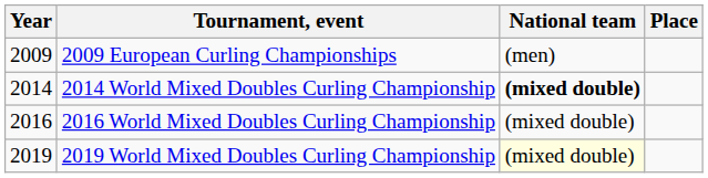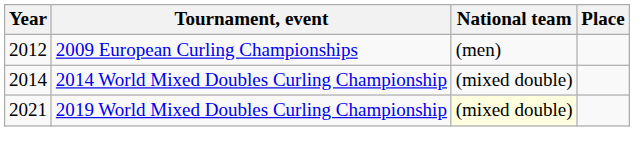2009 European Curling Championships | Year: 2009 -> 2012
2014 World Mixed Doubles Curling Championship | National team: bold -> normal
- row: 2016 | 2016 World Mixed Doubles Curling Championship | (mixed double)
2019 World Mixed Doubles Curling Championship | Year: 2019 -> 2021
